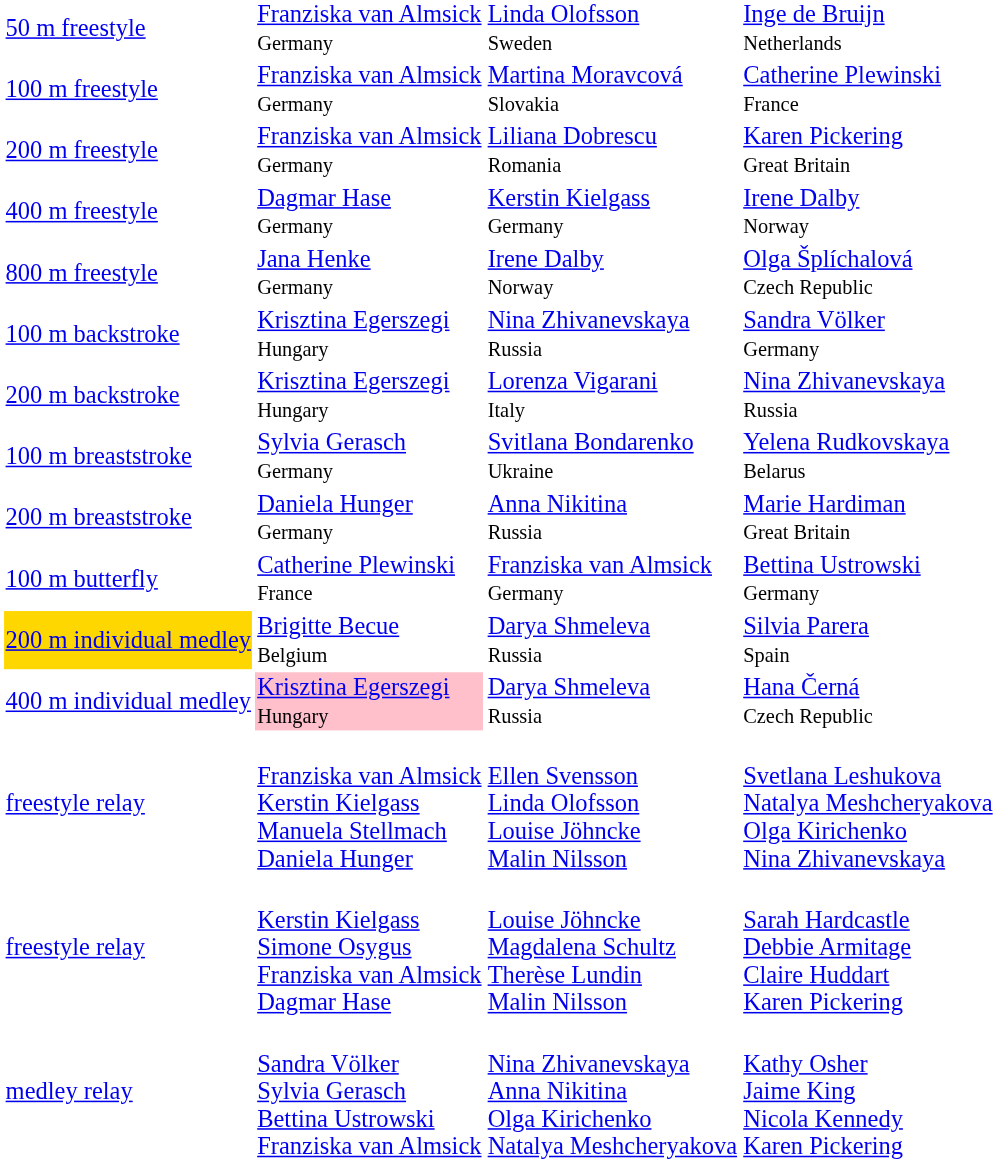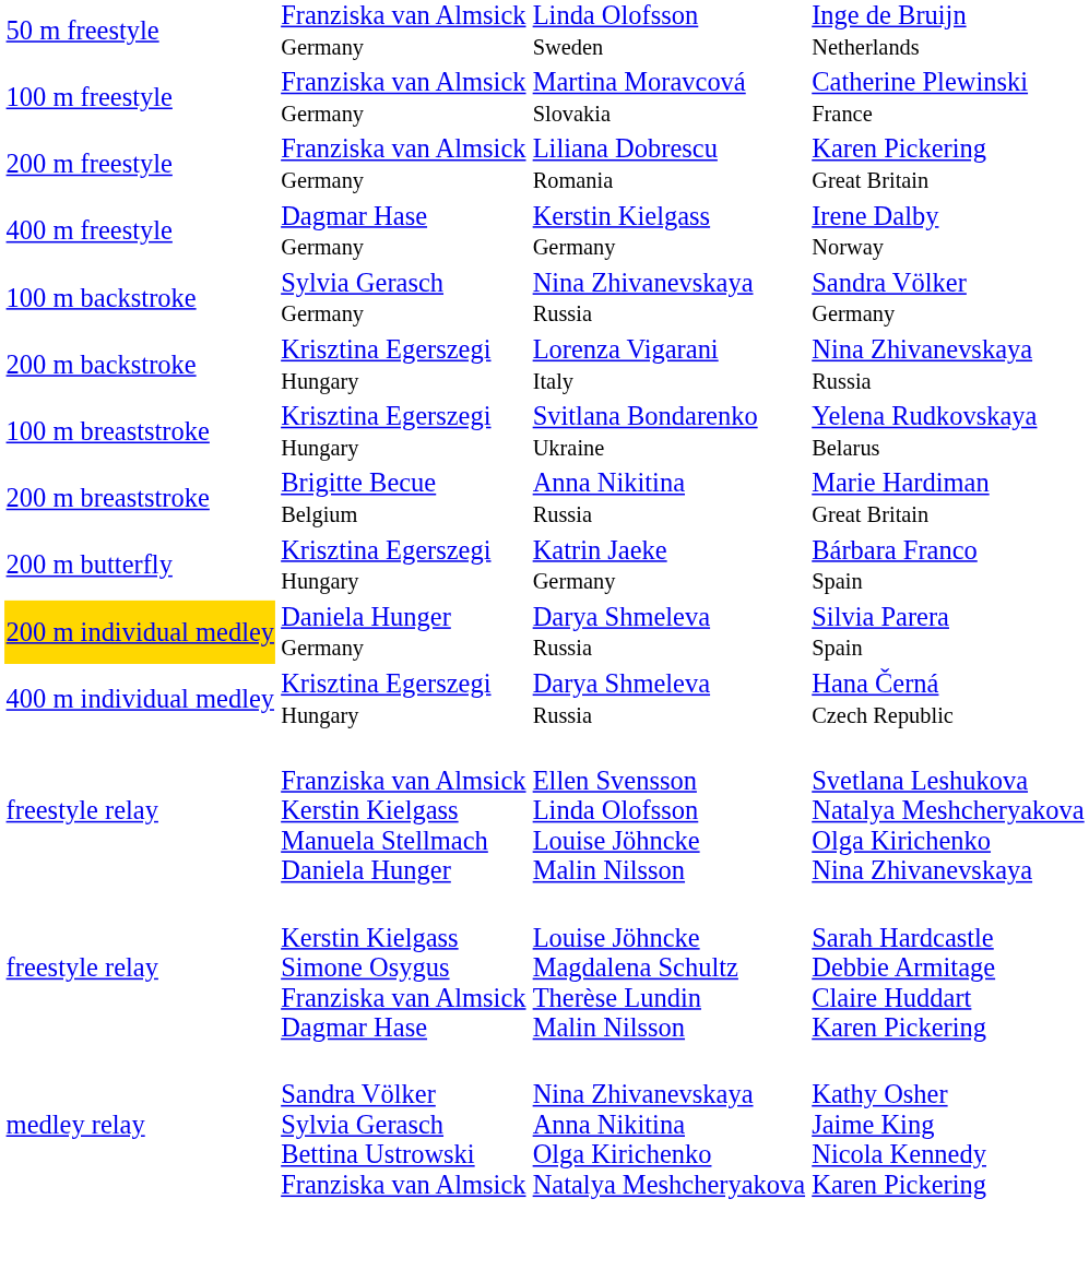- row: 800 m freestyle | Jana Henke Germany | Irene Dalby Norway | Olga Šplíchalová Czech Republic
Sandra Völker Germany | column 2: Krisztina Egerszegi Hungary -> Sylvia Gerasch Germany
Yelena Rudkovskaya Belarus | column 2: Sylvia Gerasch Germany -> Krisztina Egerszegi Hungary
Marie Hardiman Great Britain | column 2: Daniela Hunger Germany -> Brigitte Becue Belgium
- row: 100 m butterfly | Catherine Plewinski France | Franziska van Almsick Germany | Bettina Ustrowski Germany
+ row: 200 m butterfly | Krisztina Egerszegi Hungary | Katrin Jaeke Germany | Bárbara Franco Spain
Silvia Parera Spain | column 2: Brigitte Becue Belgium -> Daniela Hunger Germany
Hana Černá Czech Republic | column 2: pink background -> no background
